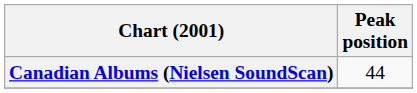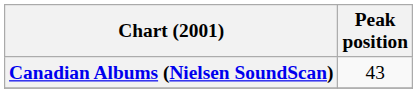Canadian Albums (Nielsen SoundScan) | Peak position: 44 -> 43
